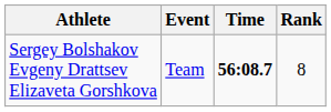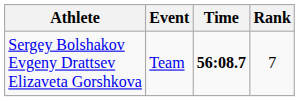Sergey Bolshakov Evgeny Drattsev Elizaveta Gorshkova | Rank: 8 -> 7
